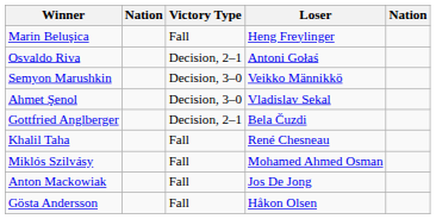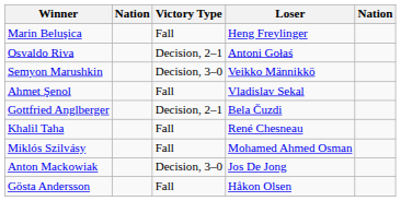Ahmet Şenol | Victory Type: Decision, 3–0 -> Fall
Anton Mackowiak | Victory Type: Fall -> Decision, 3–0
